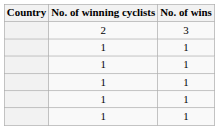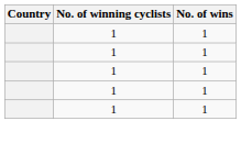- row: 2 | 3
